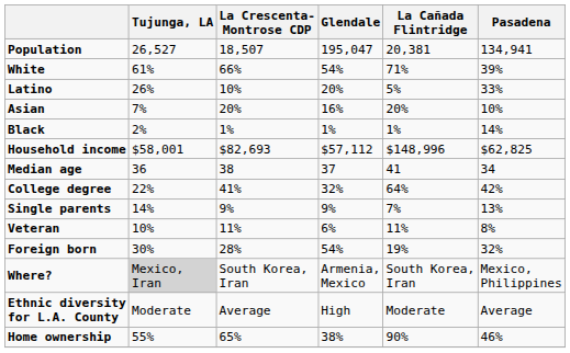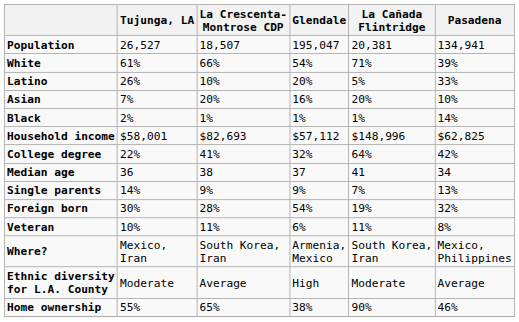rows swapped: College degree <-> Median age
rows swapped: Veteran <-> Foreign born
Where? | Tujunga, LA: lightgrey background -> no background
